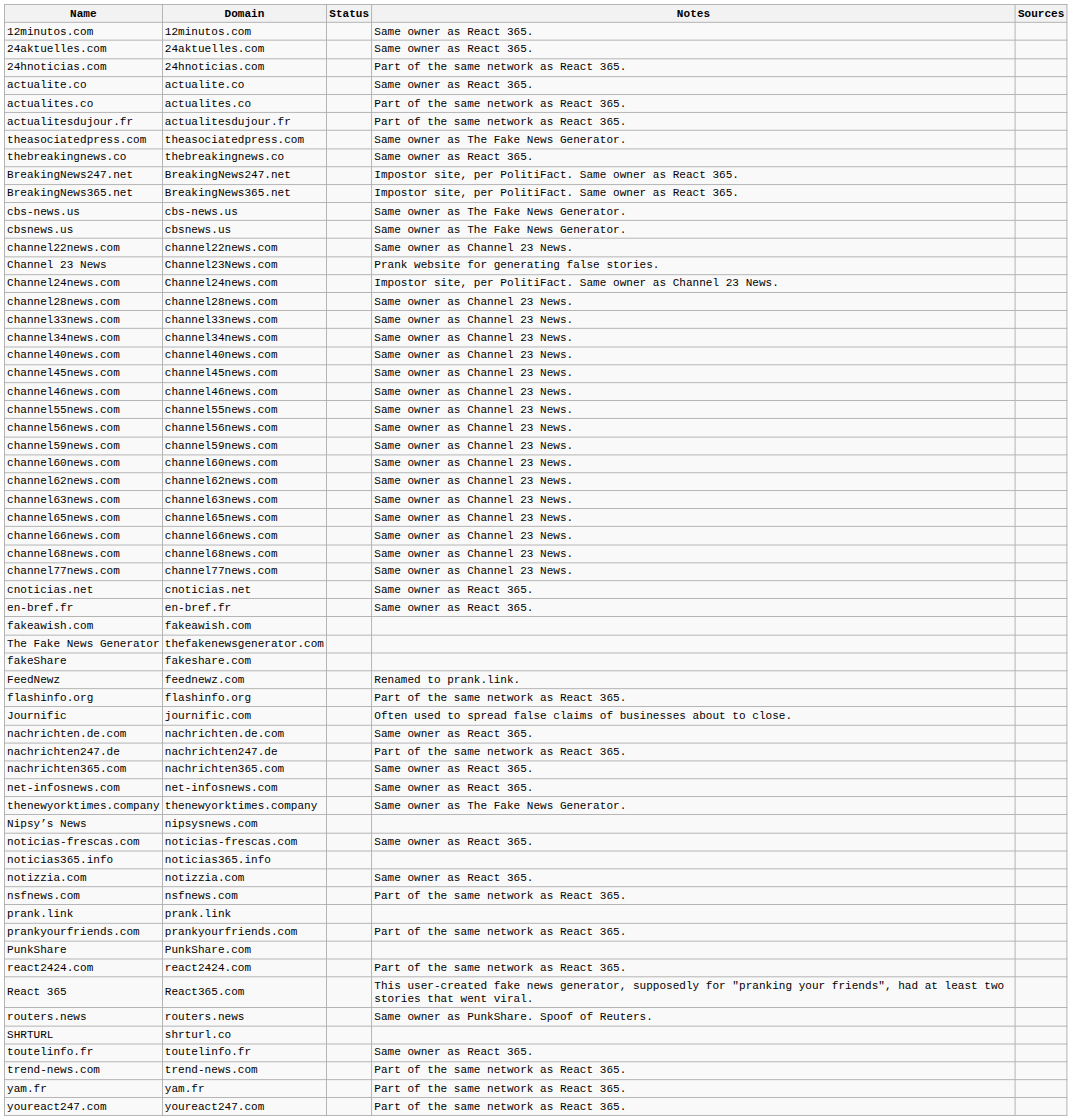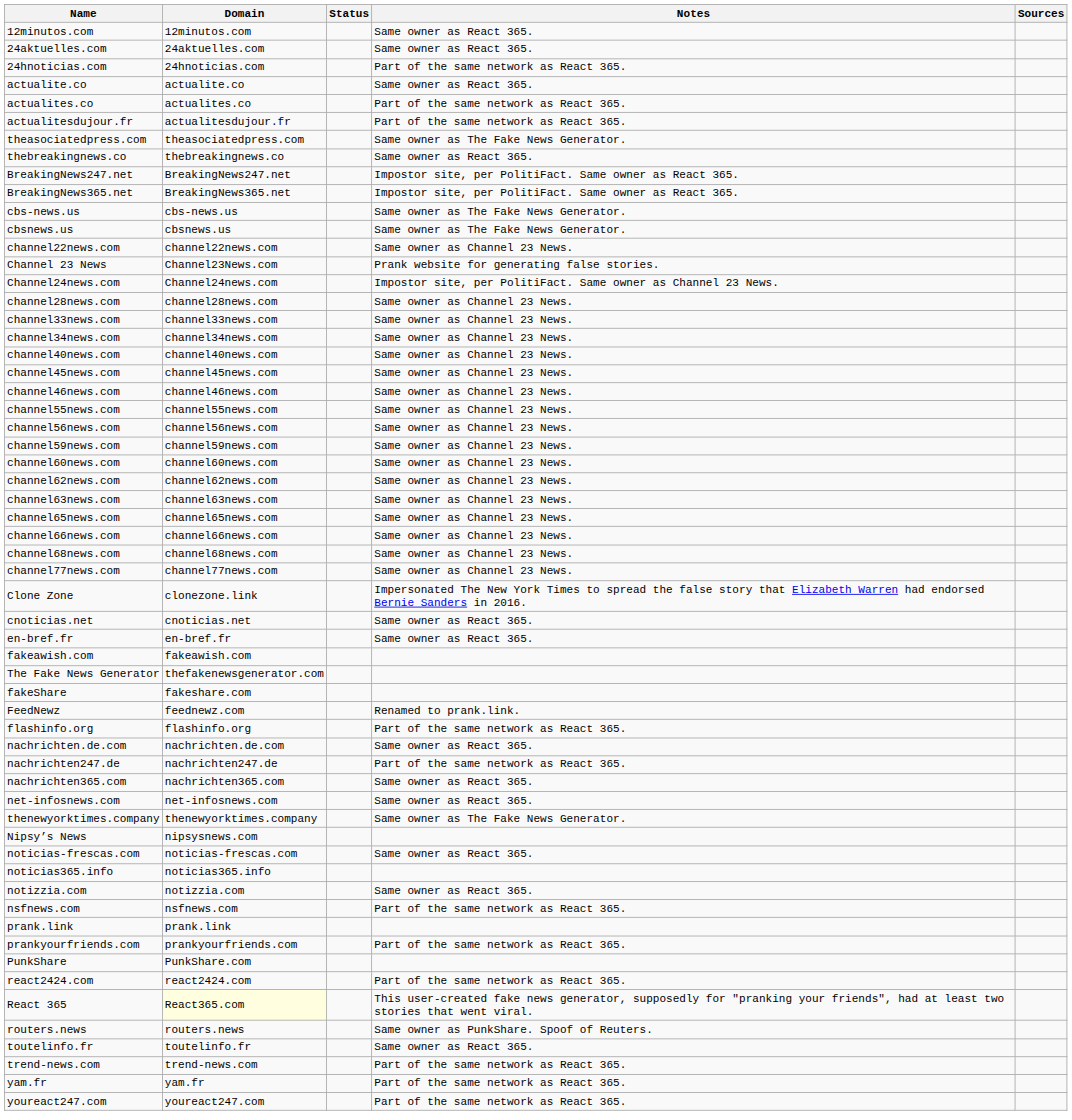+ row: Clone Zone | clonezone.link | Impersonated The New York Times to spread the false story that Elizabeth Warren had endorsed Bernie Sanders in 2016.
- row: Journific | journific.com | Often used to spread false claims of businesses about to close.
React 365 | Domain: no background -> lightyellow background
- row: SHRTURL | shrturl.co
